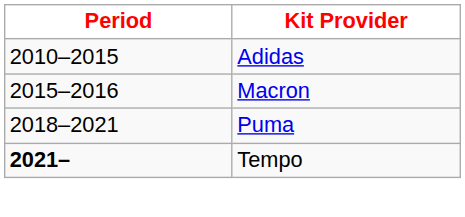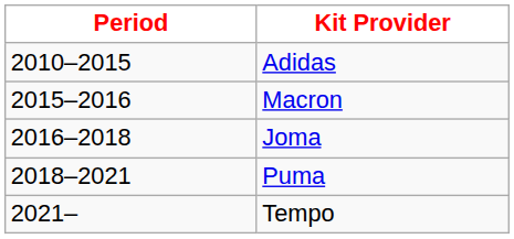+ row: 2016–2018 | Joma
Tempo | Period: bold -> normal
